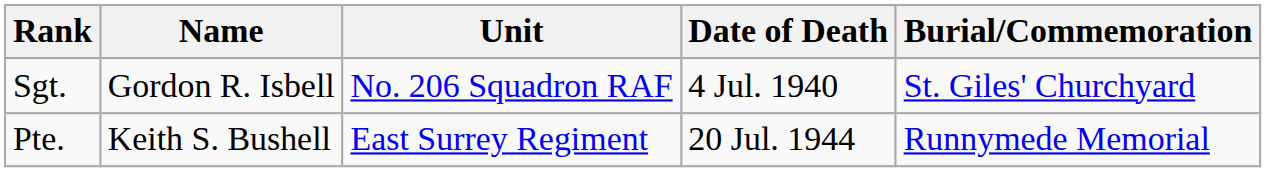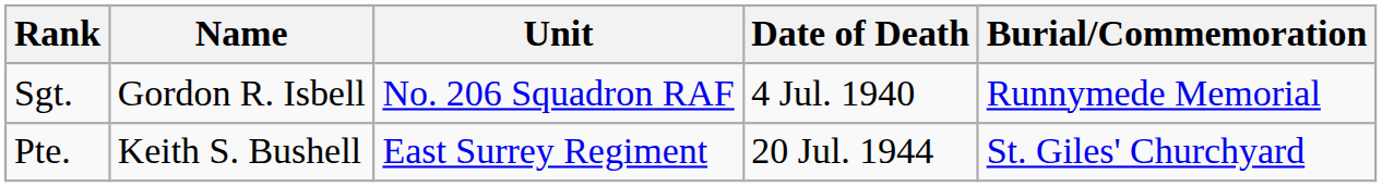Sgt. | Burial/Commemoration: St. Giles' Churchyard -> Runnymede Memorial
Pte. | Burial/Commemoration: Runnymede Memorial -> St. Giles' Churchyard
